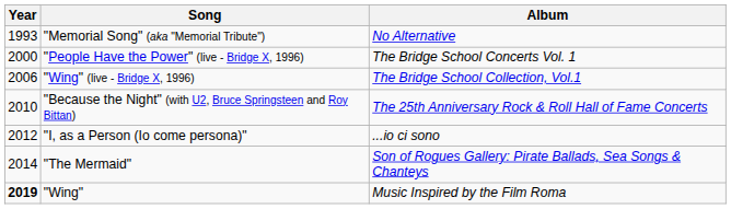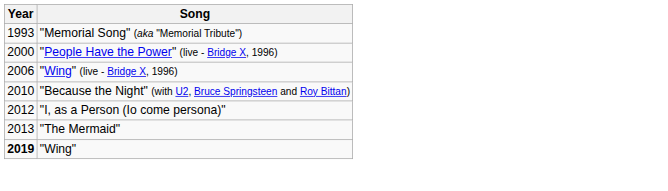- column: Album | No Alternative | The Bridge School Concerts Vol. 1 | The Bridge School Collection, Vol.1 | The 25th Anniversary Rock & Roll Hall of Fame Concerts | ...io ci sono | Son of Rogues Gallery: Pirate Ballads, Sea Songs & Chanteys | Music Inspired by the Film Roma
"The Mermaid" | Year: 2014 -> 2013
